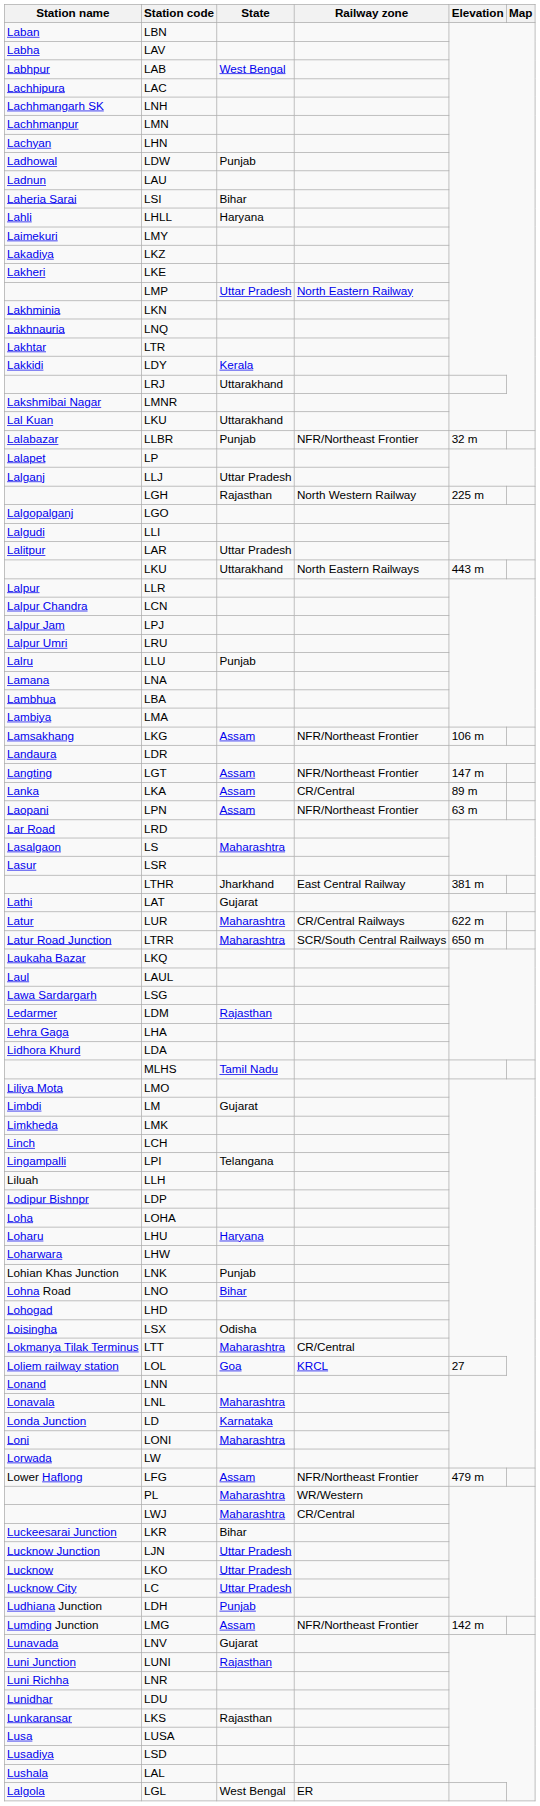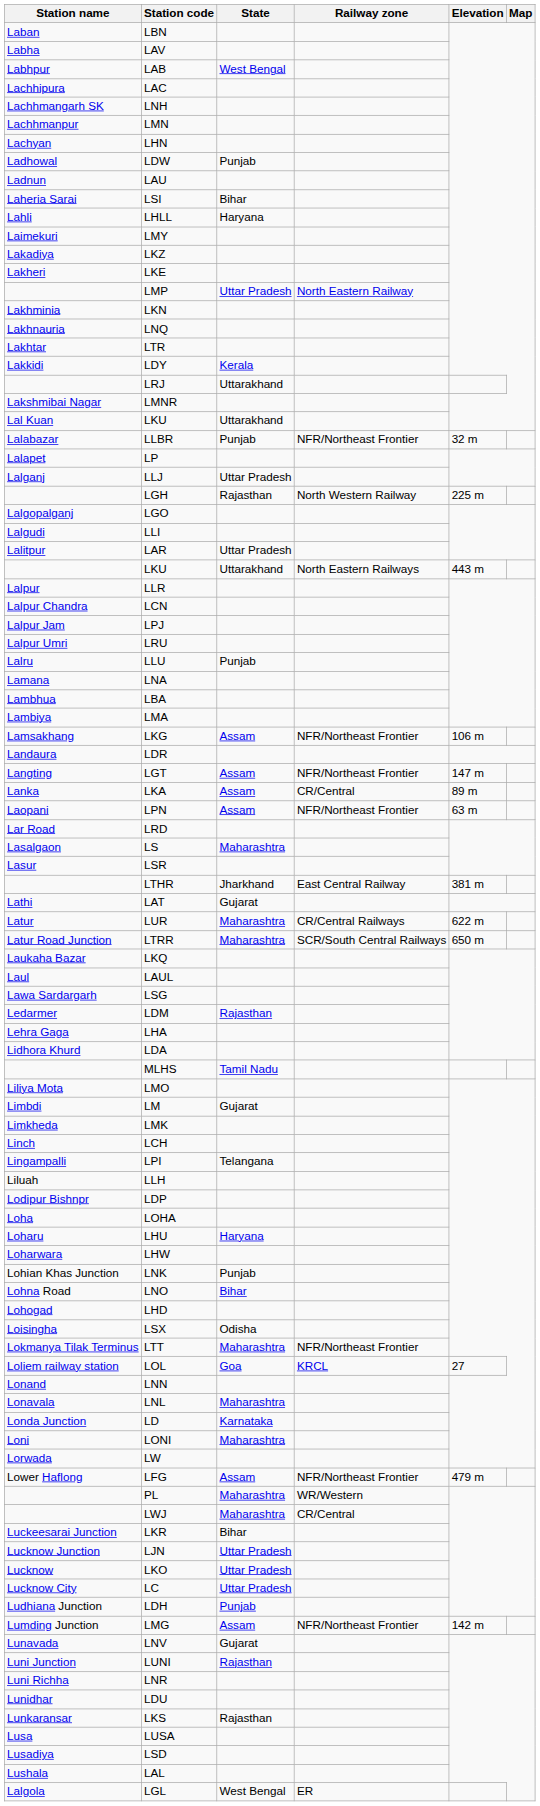LTT | Railway zone: CR/Central -> NFR/Northeast Frontier
